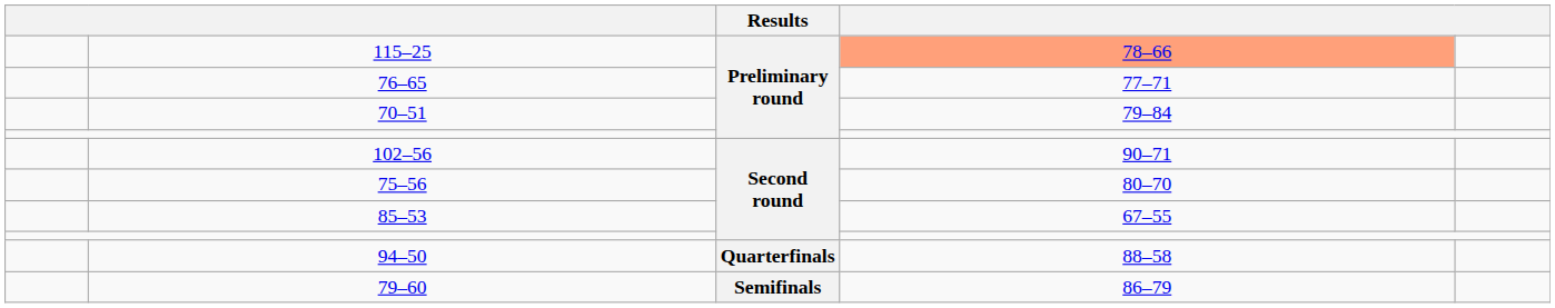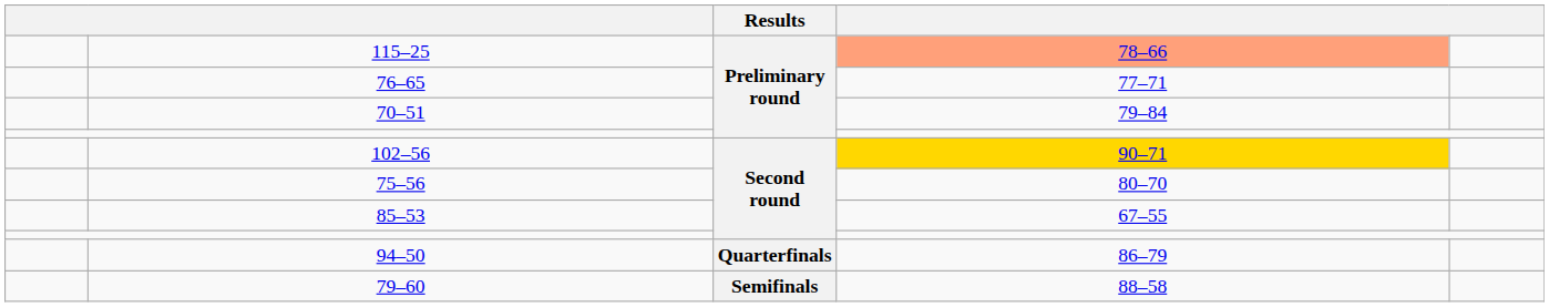102–56 | column 4: no background -> gold background
94–50 | column 4: 88–58 -> 86–79
79–60 | column 4: 86–79 -> 88–58
